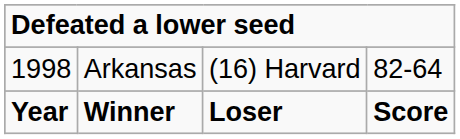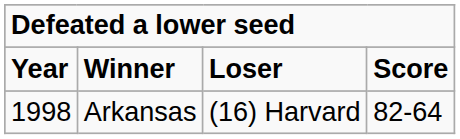rows swapped: Year <-> 1998
